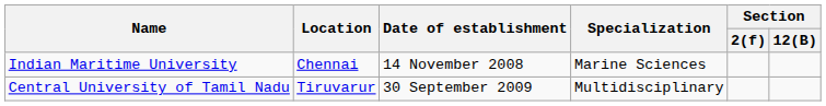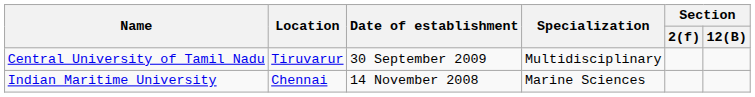rows swapped: Central University of Tamil Nadu <-> Indian Maritime University
